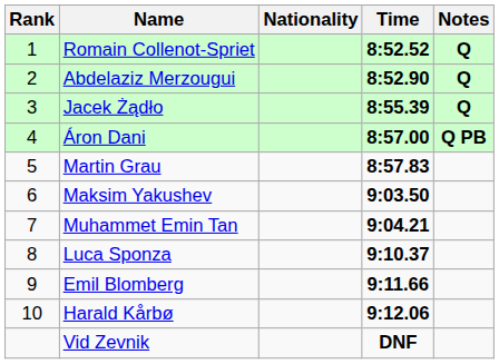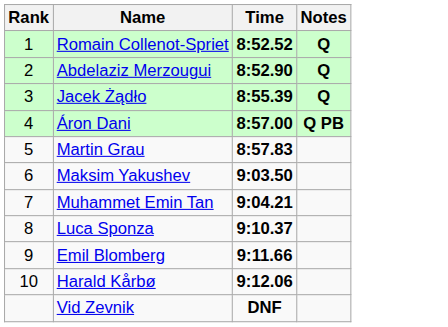- column: Nationality
